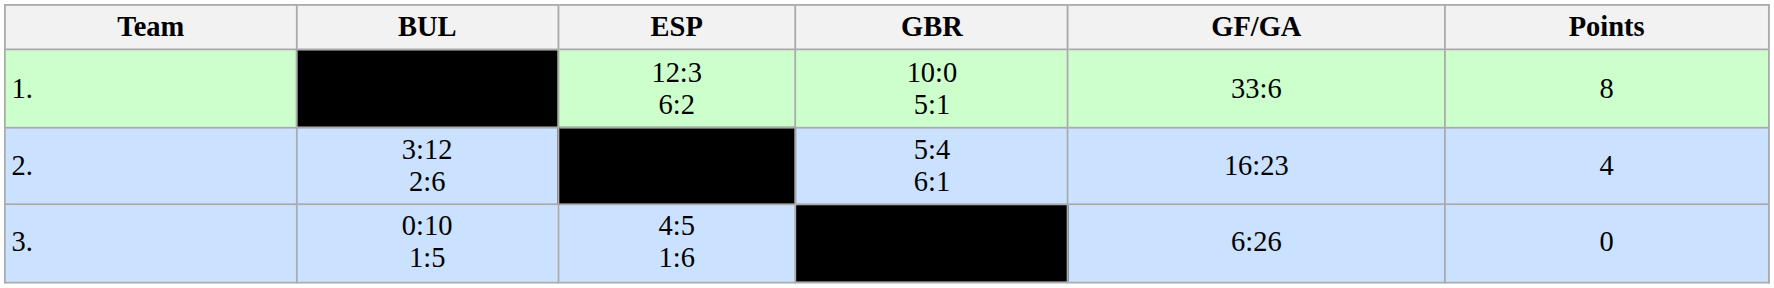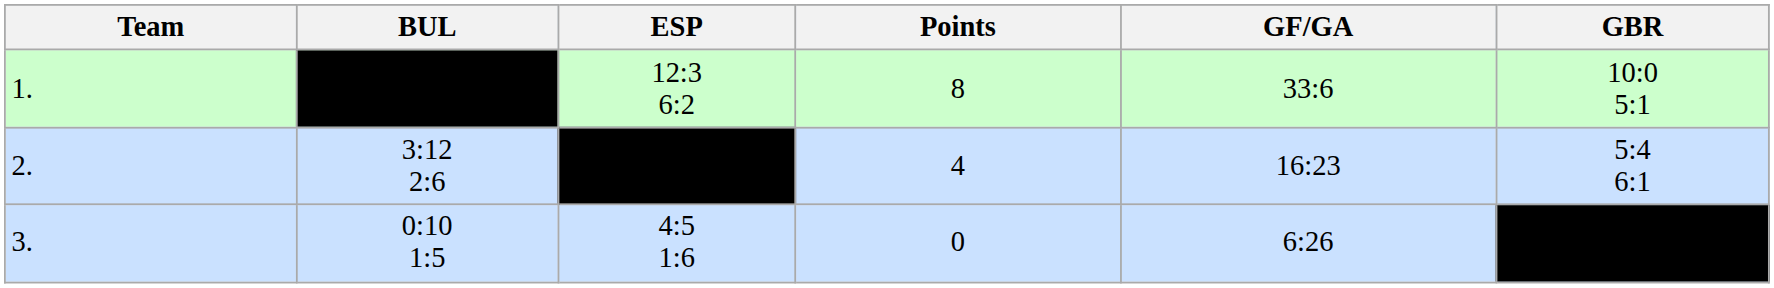columns swapped: GBR <-> Points
